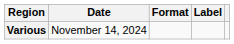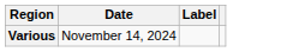- column: Format
